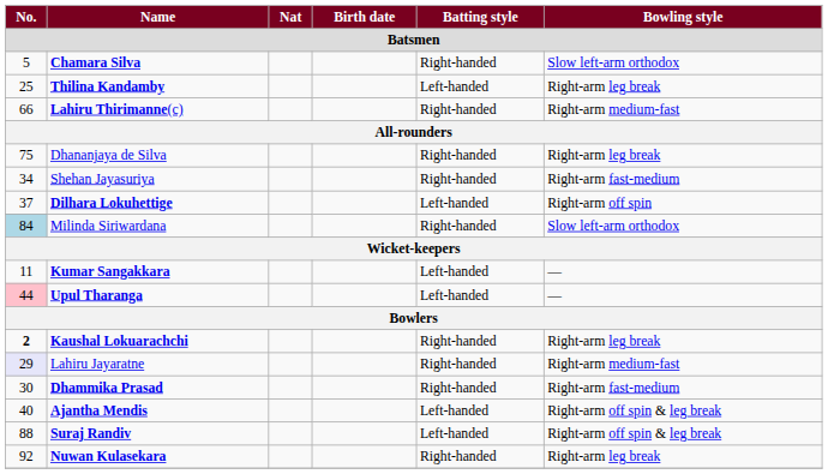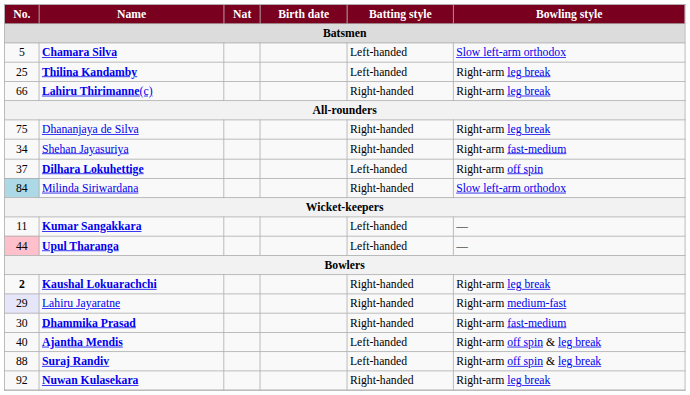Chamara Silva | Batting style / Batsmen: Right-handed -> Left-handed
Lahiru Thirimanne(c) | Bowling style / Batsmen: Right-arm medium-fast -> Right-arm leg break
